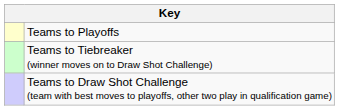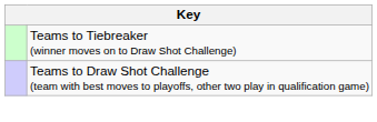- row: Teams to Playoffs
